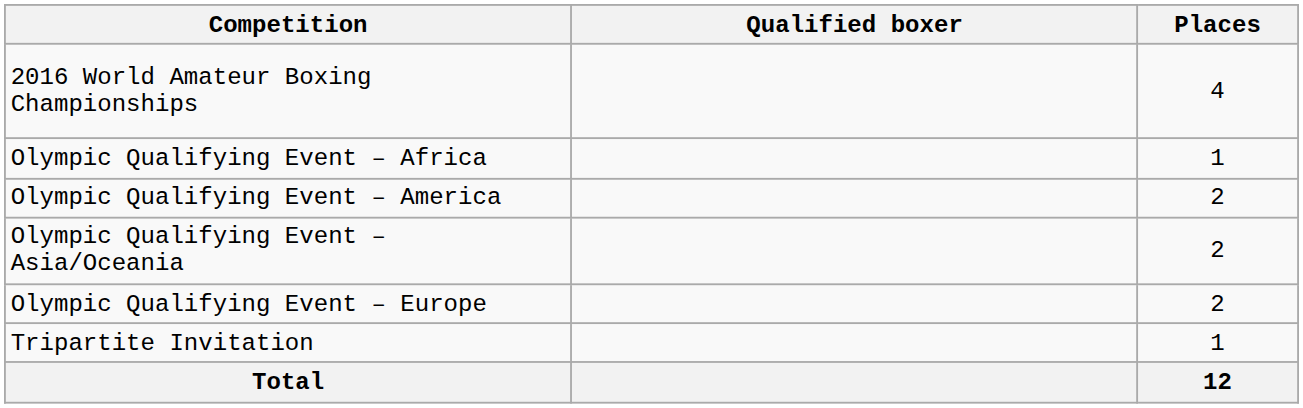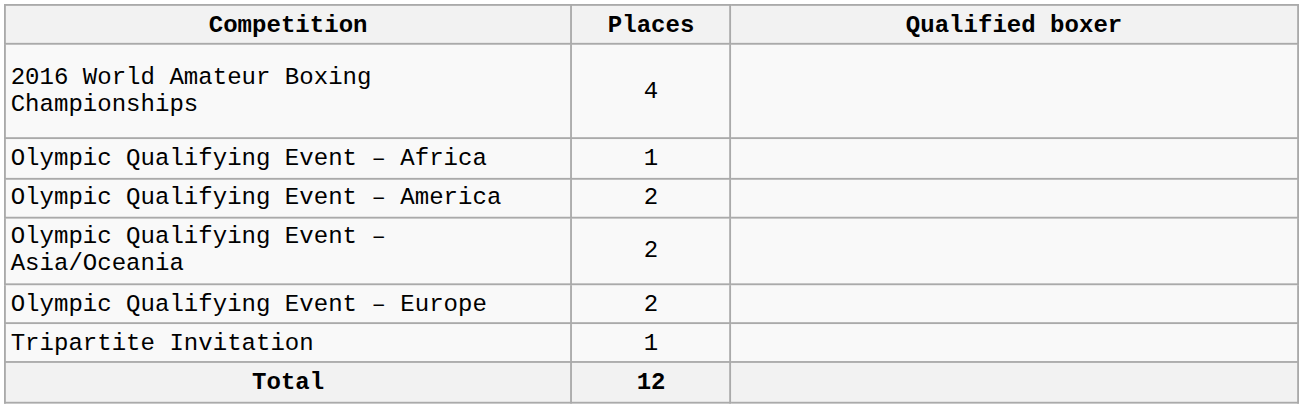columns swapped: Places <-> Qualified boxer
